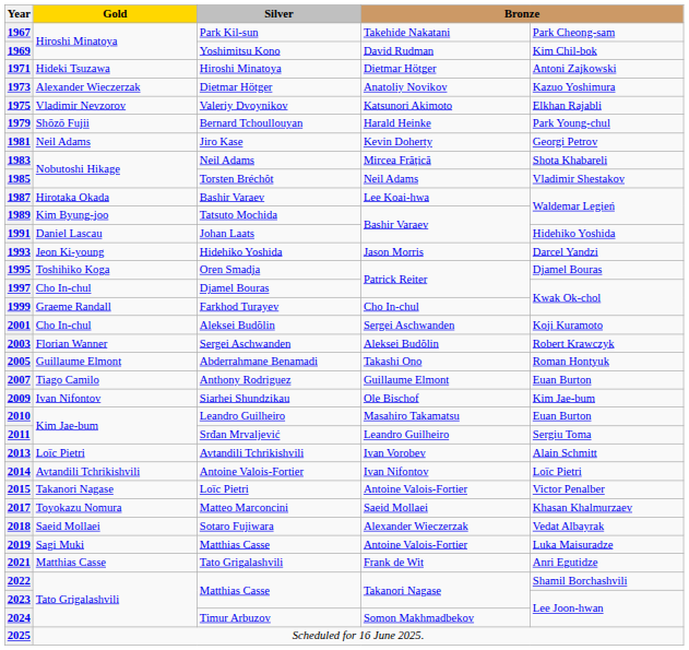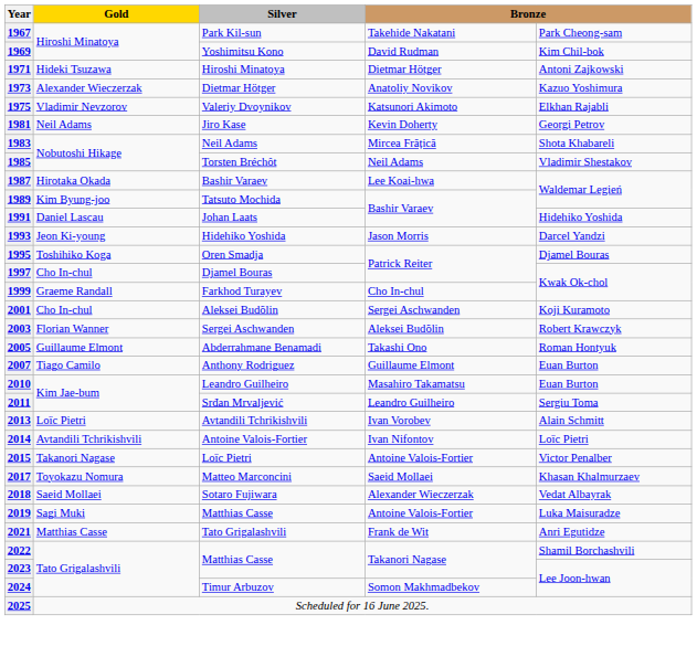- row: 1979 | Shōzō Fujii | Bernard Tchoullouyan | Harald Heinke | Park Young-chul
- row: 2009 | Ivan Nifontov | Siarhei Shundzikau | Ole Bischof | Kim Jae-bum
